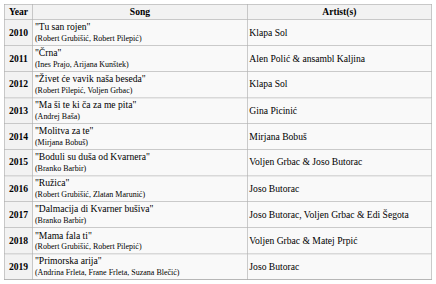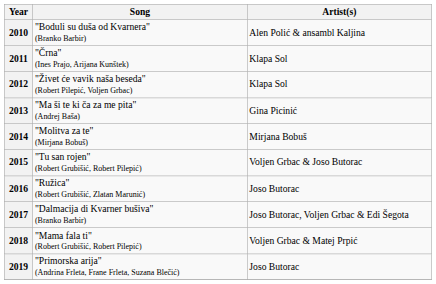2010 | Song: "Tu san rojen" (Robert Grubišić, Robert Pilepić) -> "Boduli su duša od Kvarnera" (Branko Barbir)
2010 | Artist(s): Klapa Sol -> Alen Polić & ansambl Kaljina
2011 | Artist(s): Alen Polić & ansambl Kaljina -> Klapa Sol
2015 | Song: "Boduli su duša od Kvarnera" (Branko Barbir) -> "Tu san rojen" (Robert Grubišić, Robert Pilepić)
